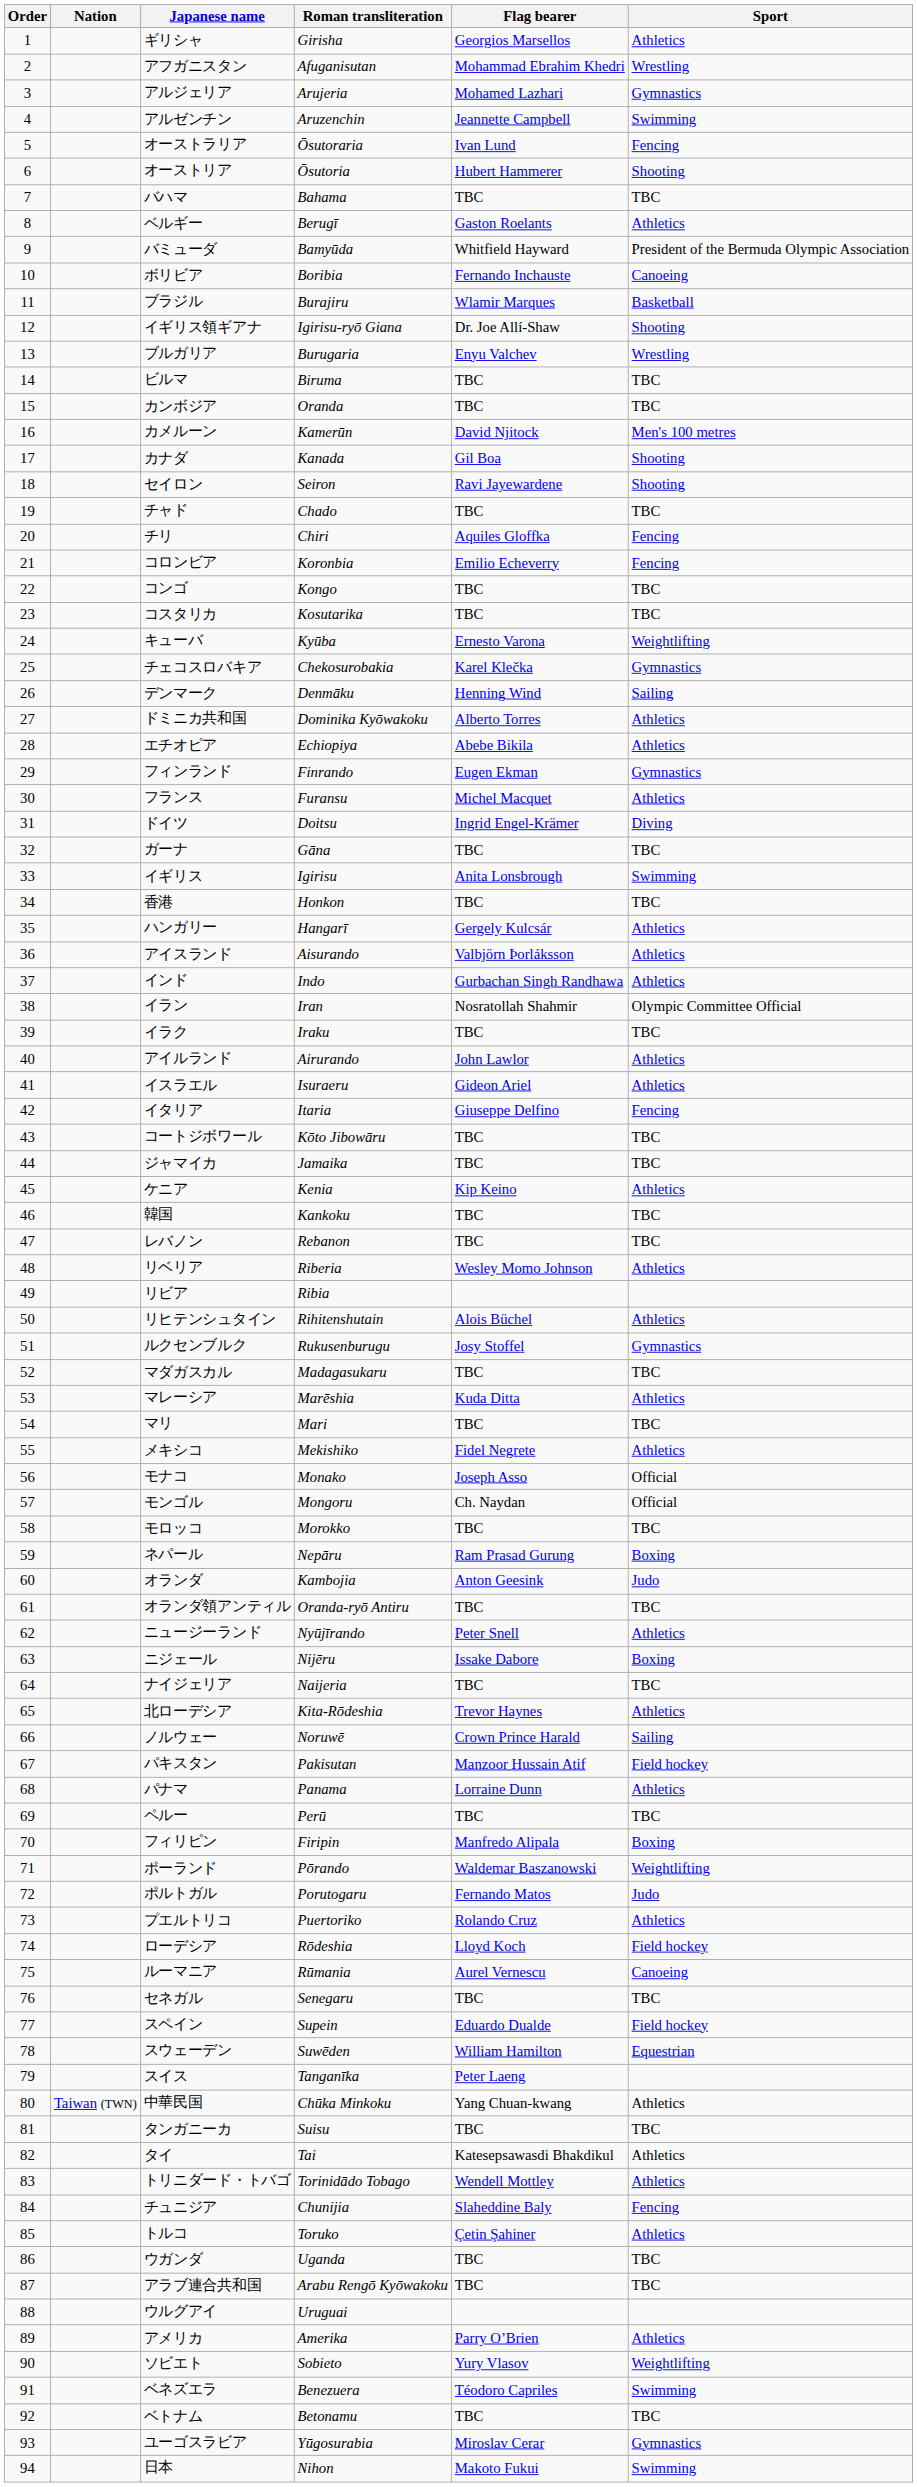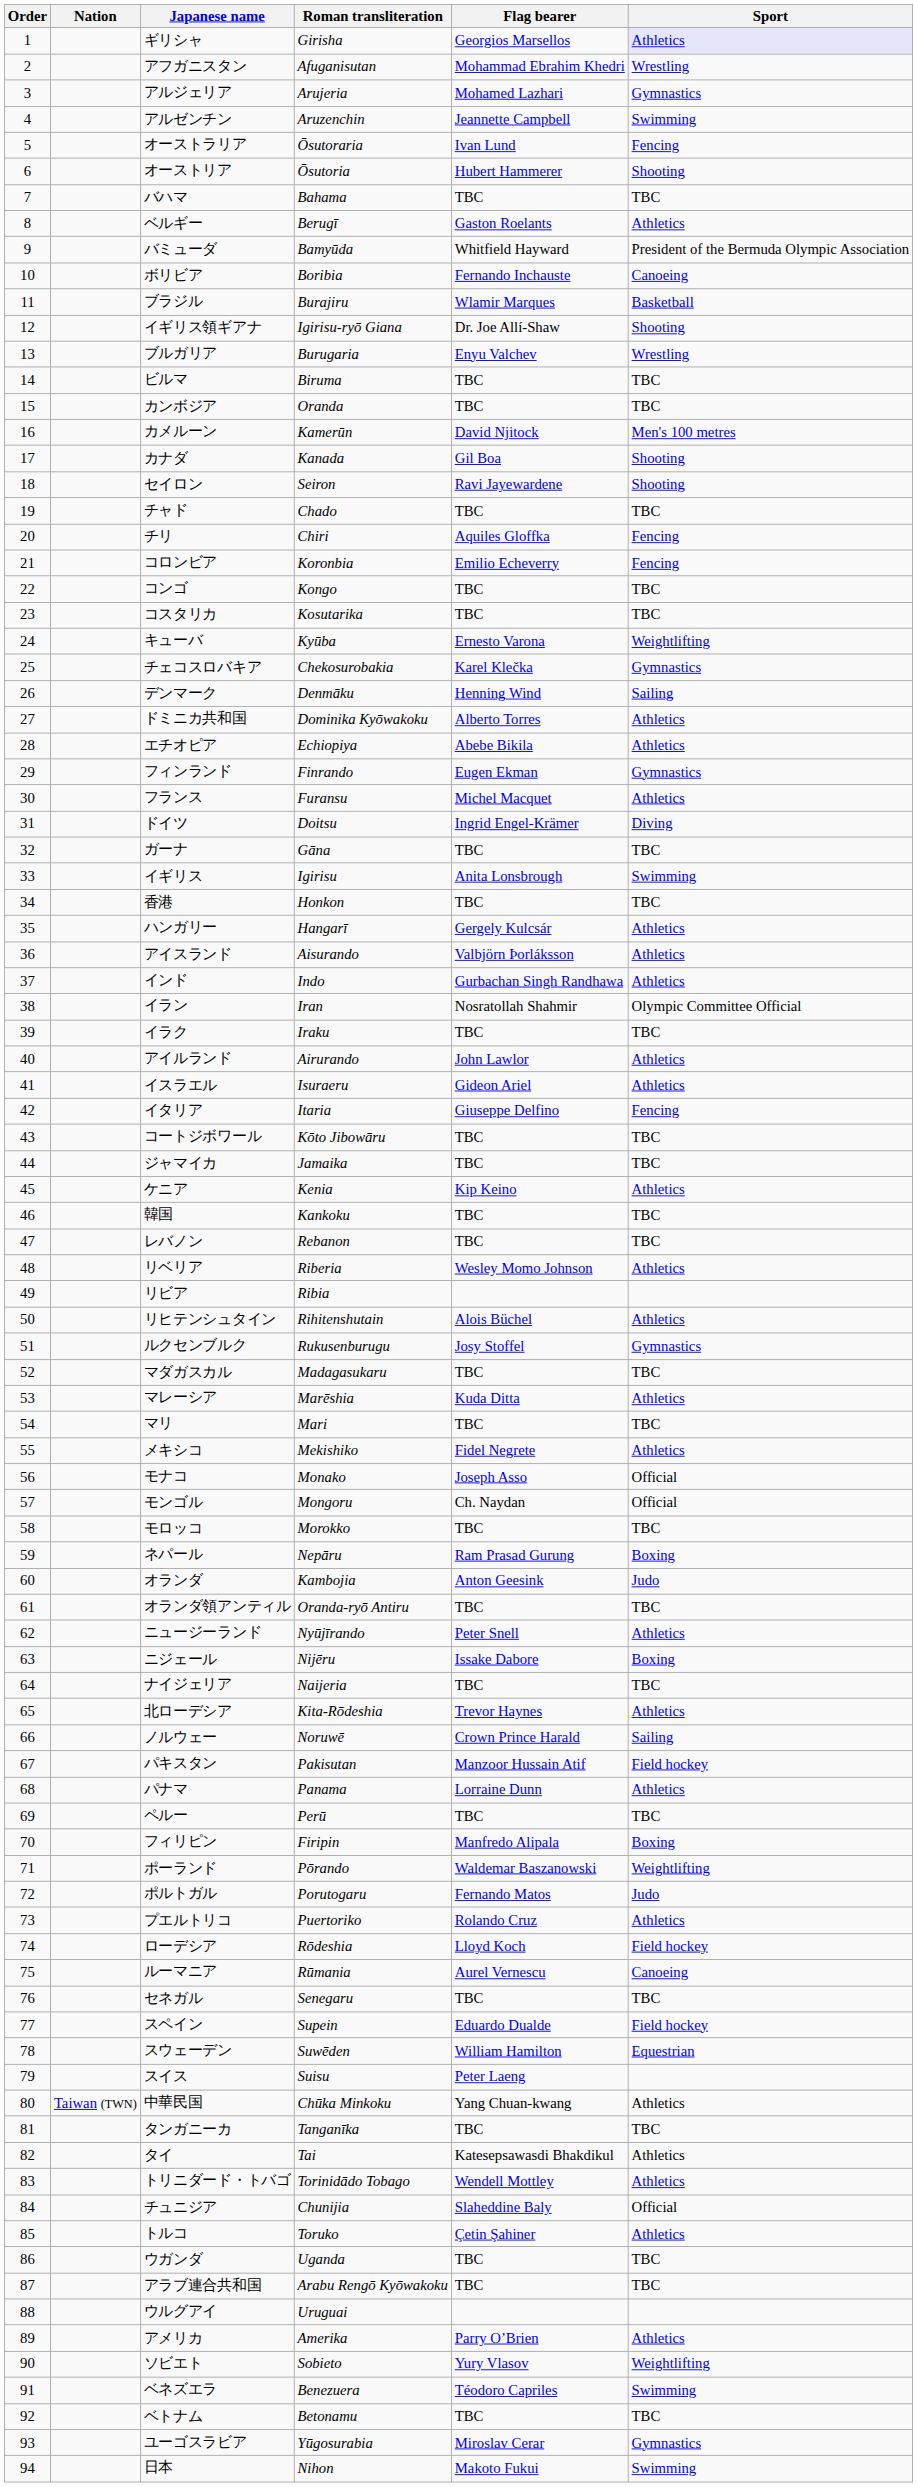ギリシャ | Sport: no background -> lavender background
スイス | Roman transliteration: Tanganīka -> Suisu
タンガニーカ | Roman transliteration: Suisu -> Tanganīka
チュニジア | Sport: Fencing -> Official
